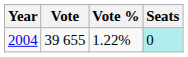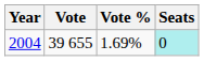2004 | Vote %: 1.22% -> 1.69%
